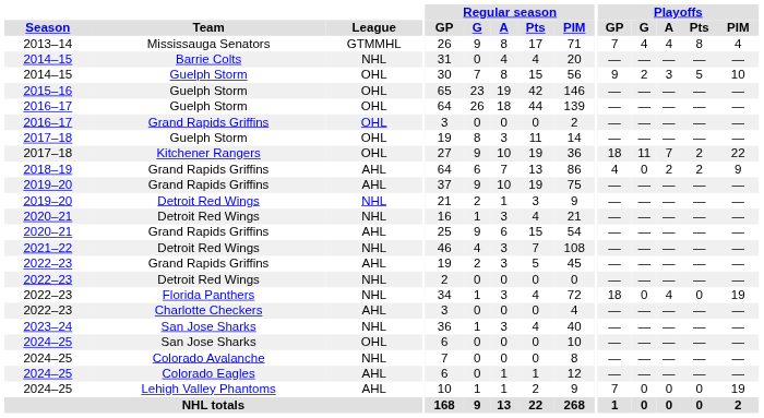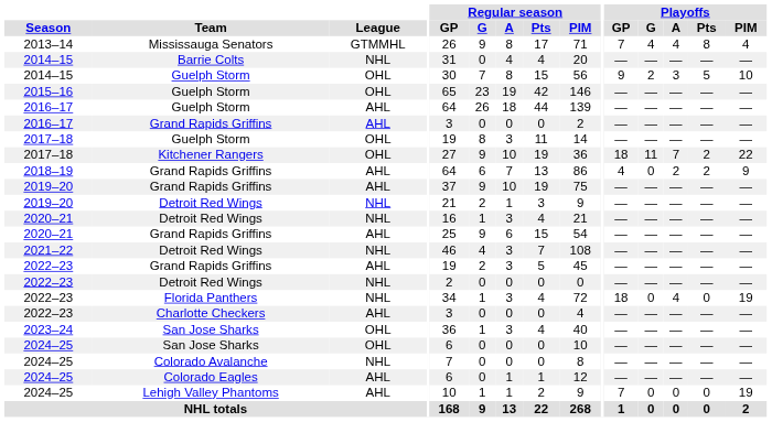2016–17 / Guelph Storm | League: OHL -> AHL
2016–17 / Grand Rapids Griffins | League: OHL -> AHL
2023–24 | League: NHL -> OHL
